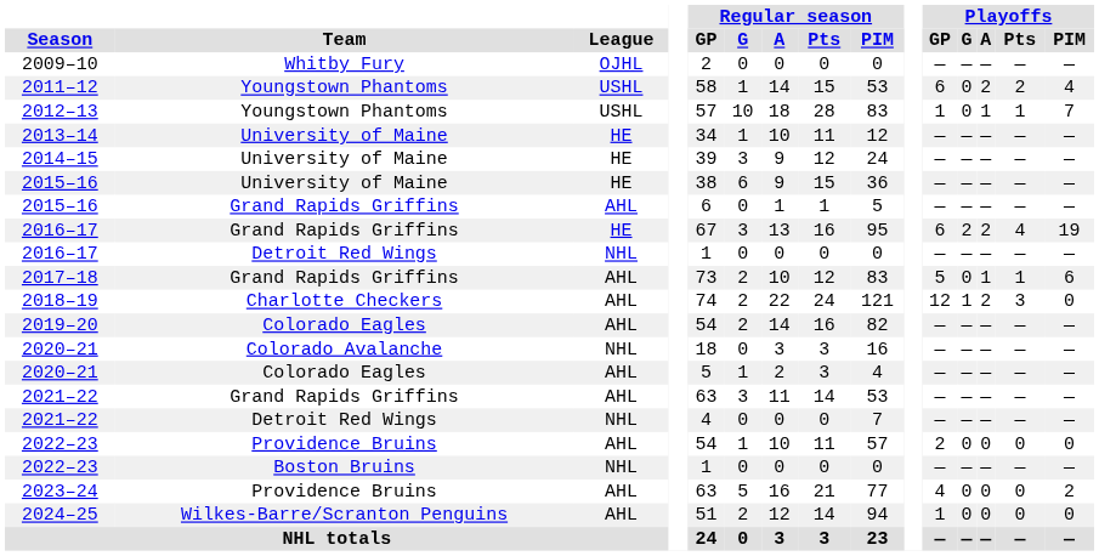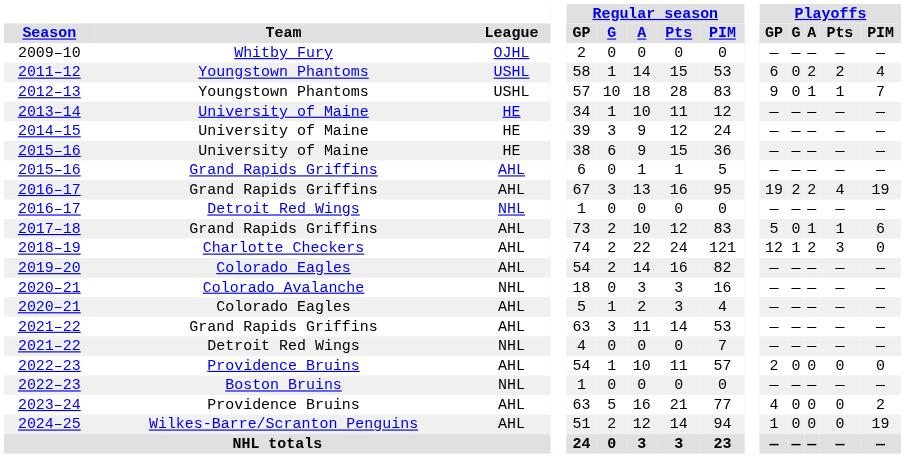2012–13 | Playoffs / GP: 1 -> 9
2016–17 / Grand Rapids Griffins | League: HE -> AHL
2016–17 / Grand Rapids Griffins | Playoffs / GP: 6 -> 19
2024–25 | Playoffs / PIM: 0 -> 19
